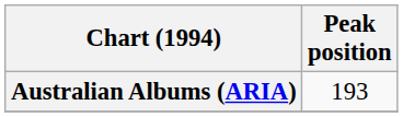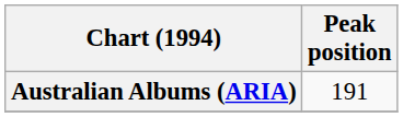Australian Albums (ARIA) | Peak position: 193 -> 191
